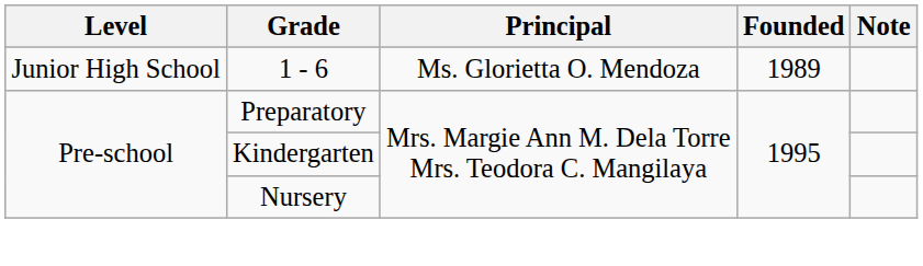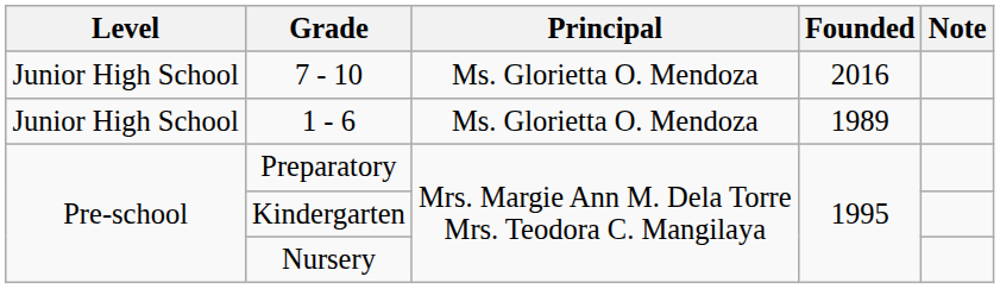+ row: Junior High School | 7 - 10 | Ms. Glorietta O. Mendoza | 2016
